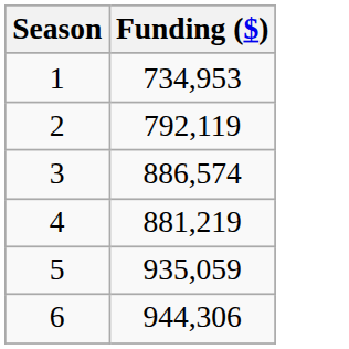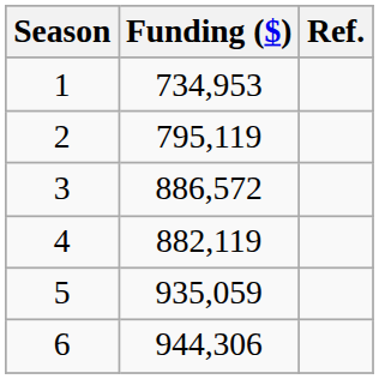+ column: Ref.
2 | Funding ($): 792,119 -> 795,119
3 | Funding ($): 886,574 -> 886,572
4 | Funding ($): 881,219 -> 882,119
